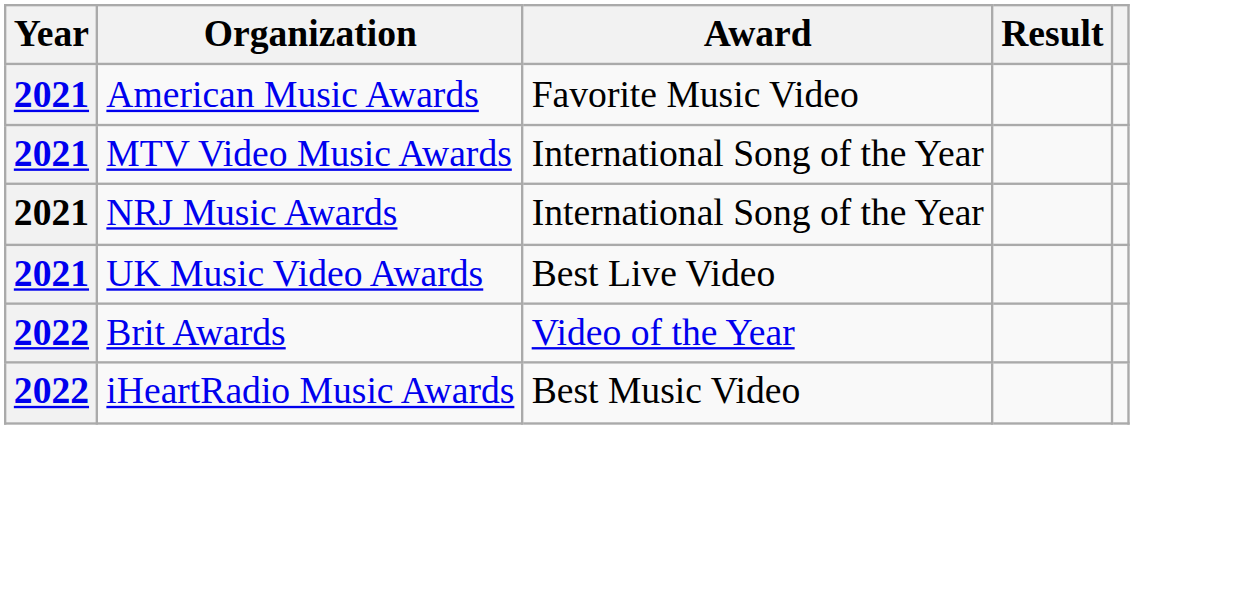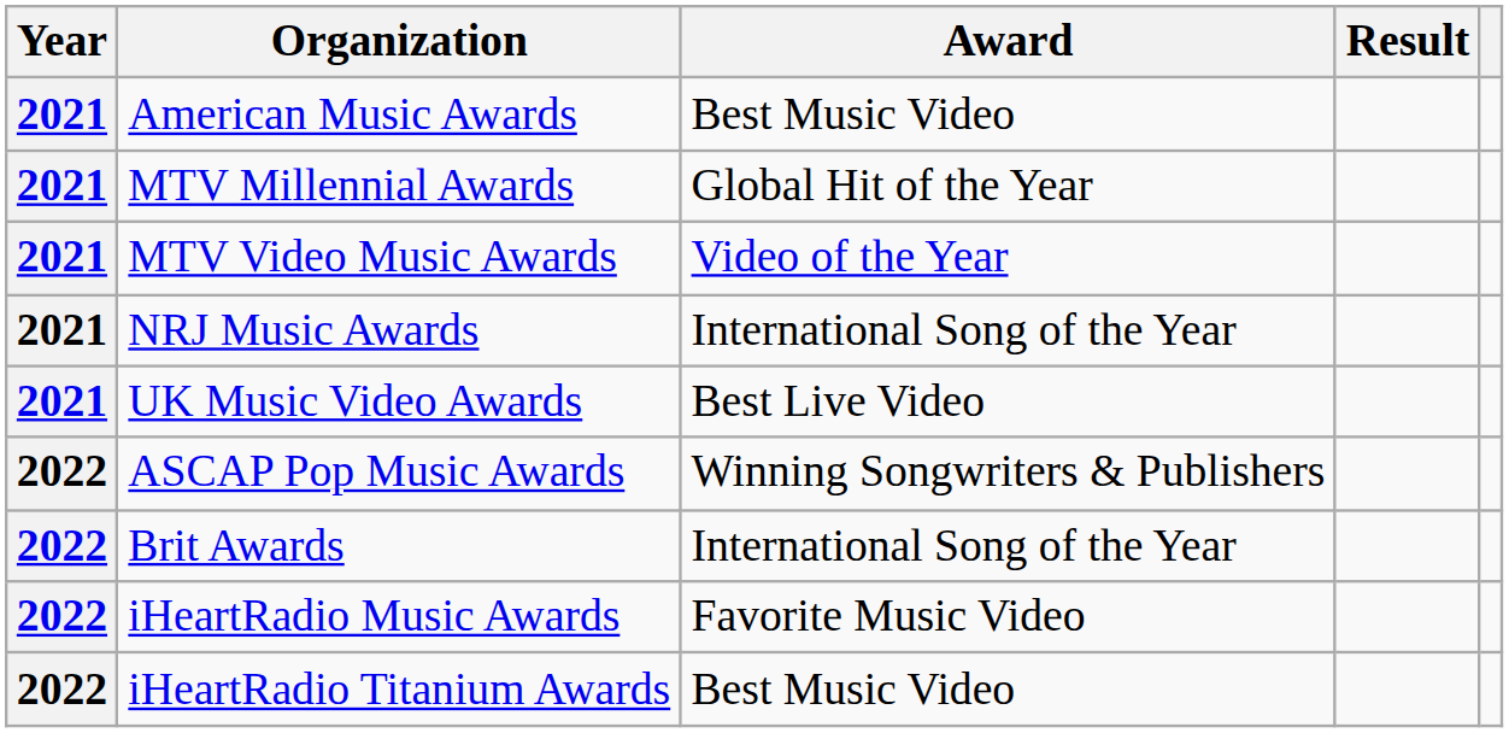American Music Awards | Award: Favorite Music Video -> Best Music Video
+ row: 2021 | MTV Millennial Awards | Global Hit of the Year
MTV Video Music Awards | Award: International Song of the Year -> Video of the Year
+ row: 2022 | ASCAP Pop Music Awards | Winning Songwriters & Publishers
Brit Awards | Award: Video of the Year -> International Song of the Year
iHeartRadio Music Awards | Award: Best Music Video -> Favorite Music Video
+ row: 2022 | iHeartRadio Titanium Awards | Best Music Video
